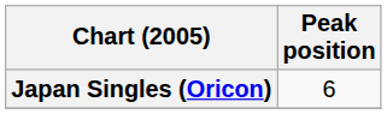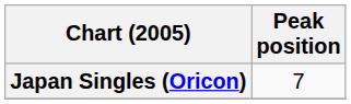Japan Singles (Oricon) | Peak position: 6 -> 7
